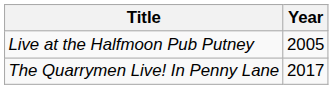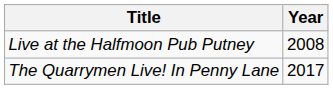Live at the Halfmoon Pub Putney | Year: 2005 -> 2008
